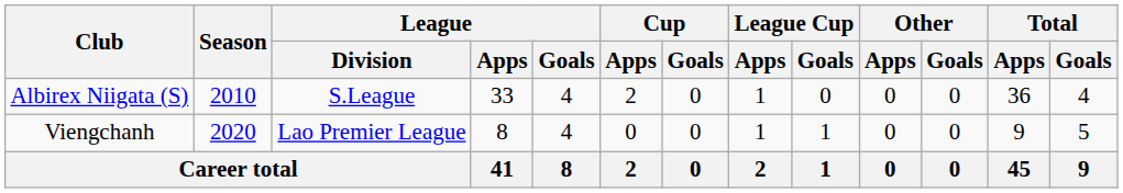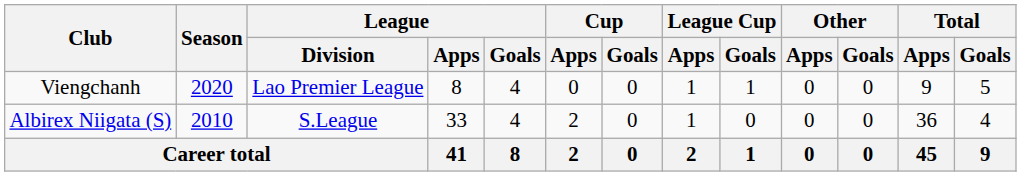rows swapped: Albirex Niigata (S) <-> Viengchanh
